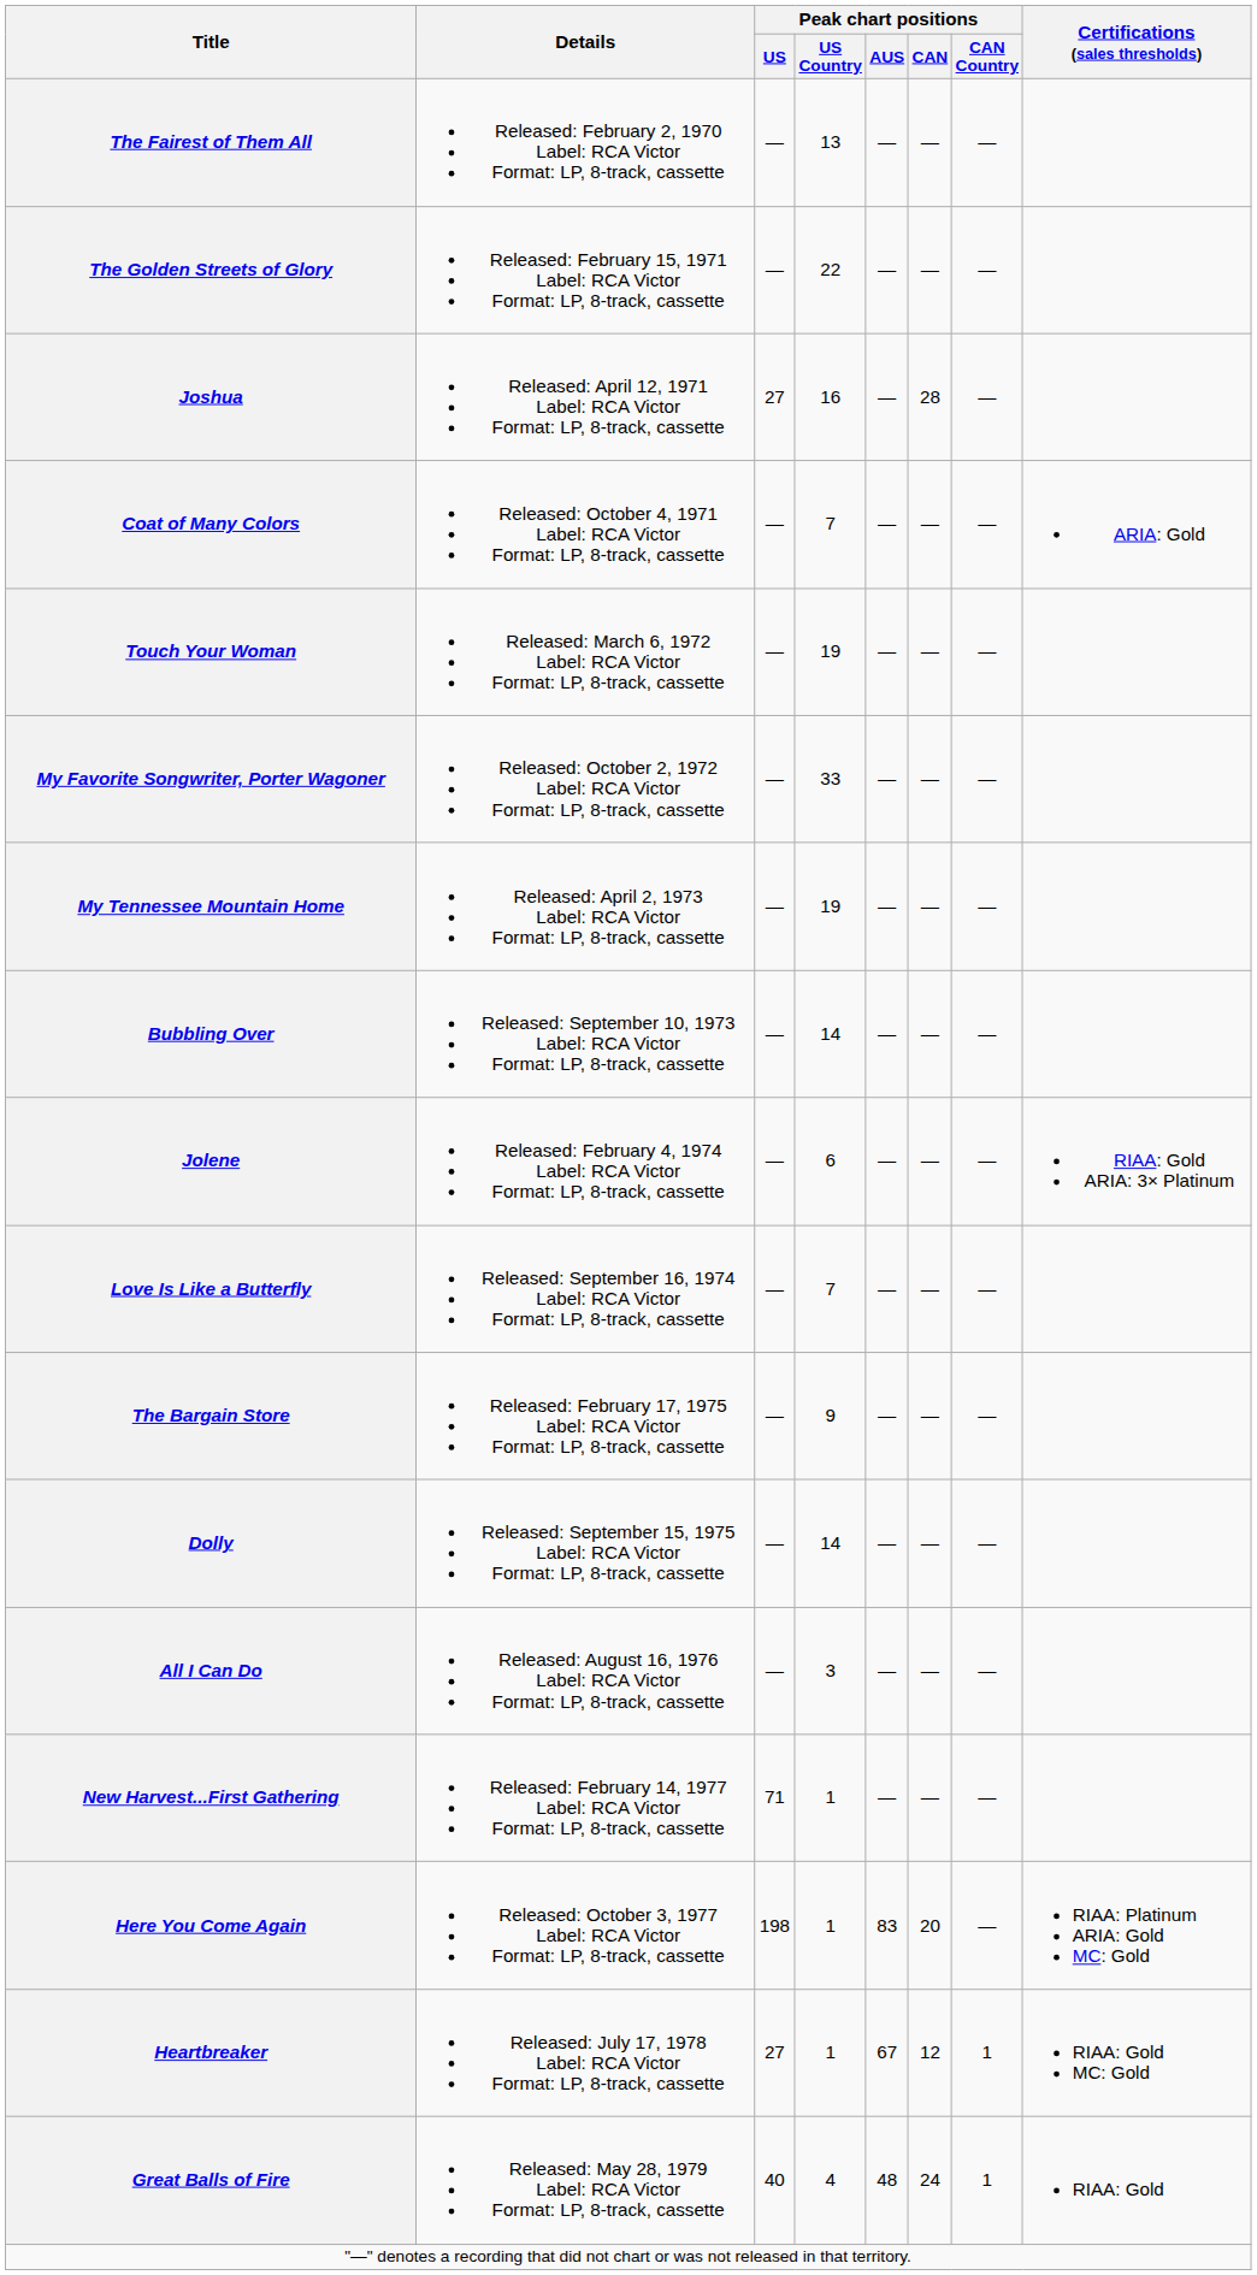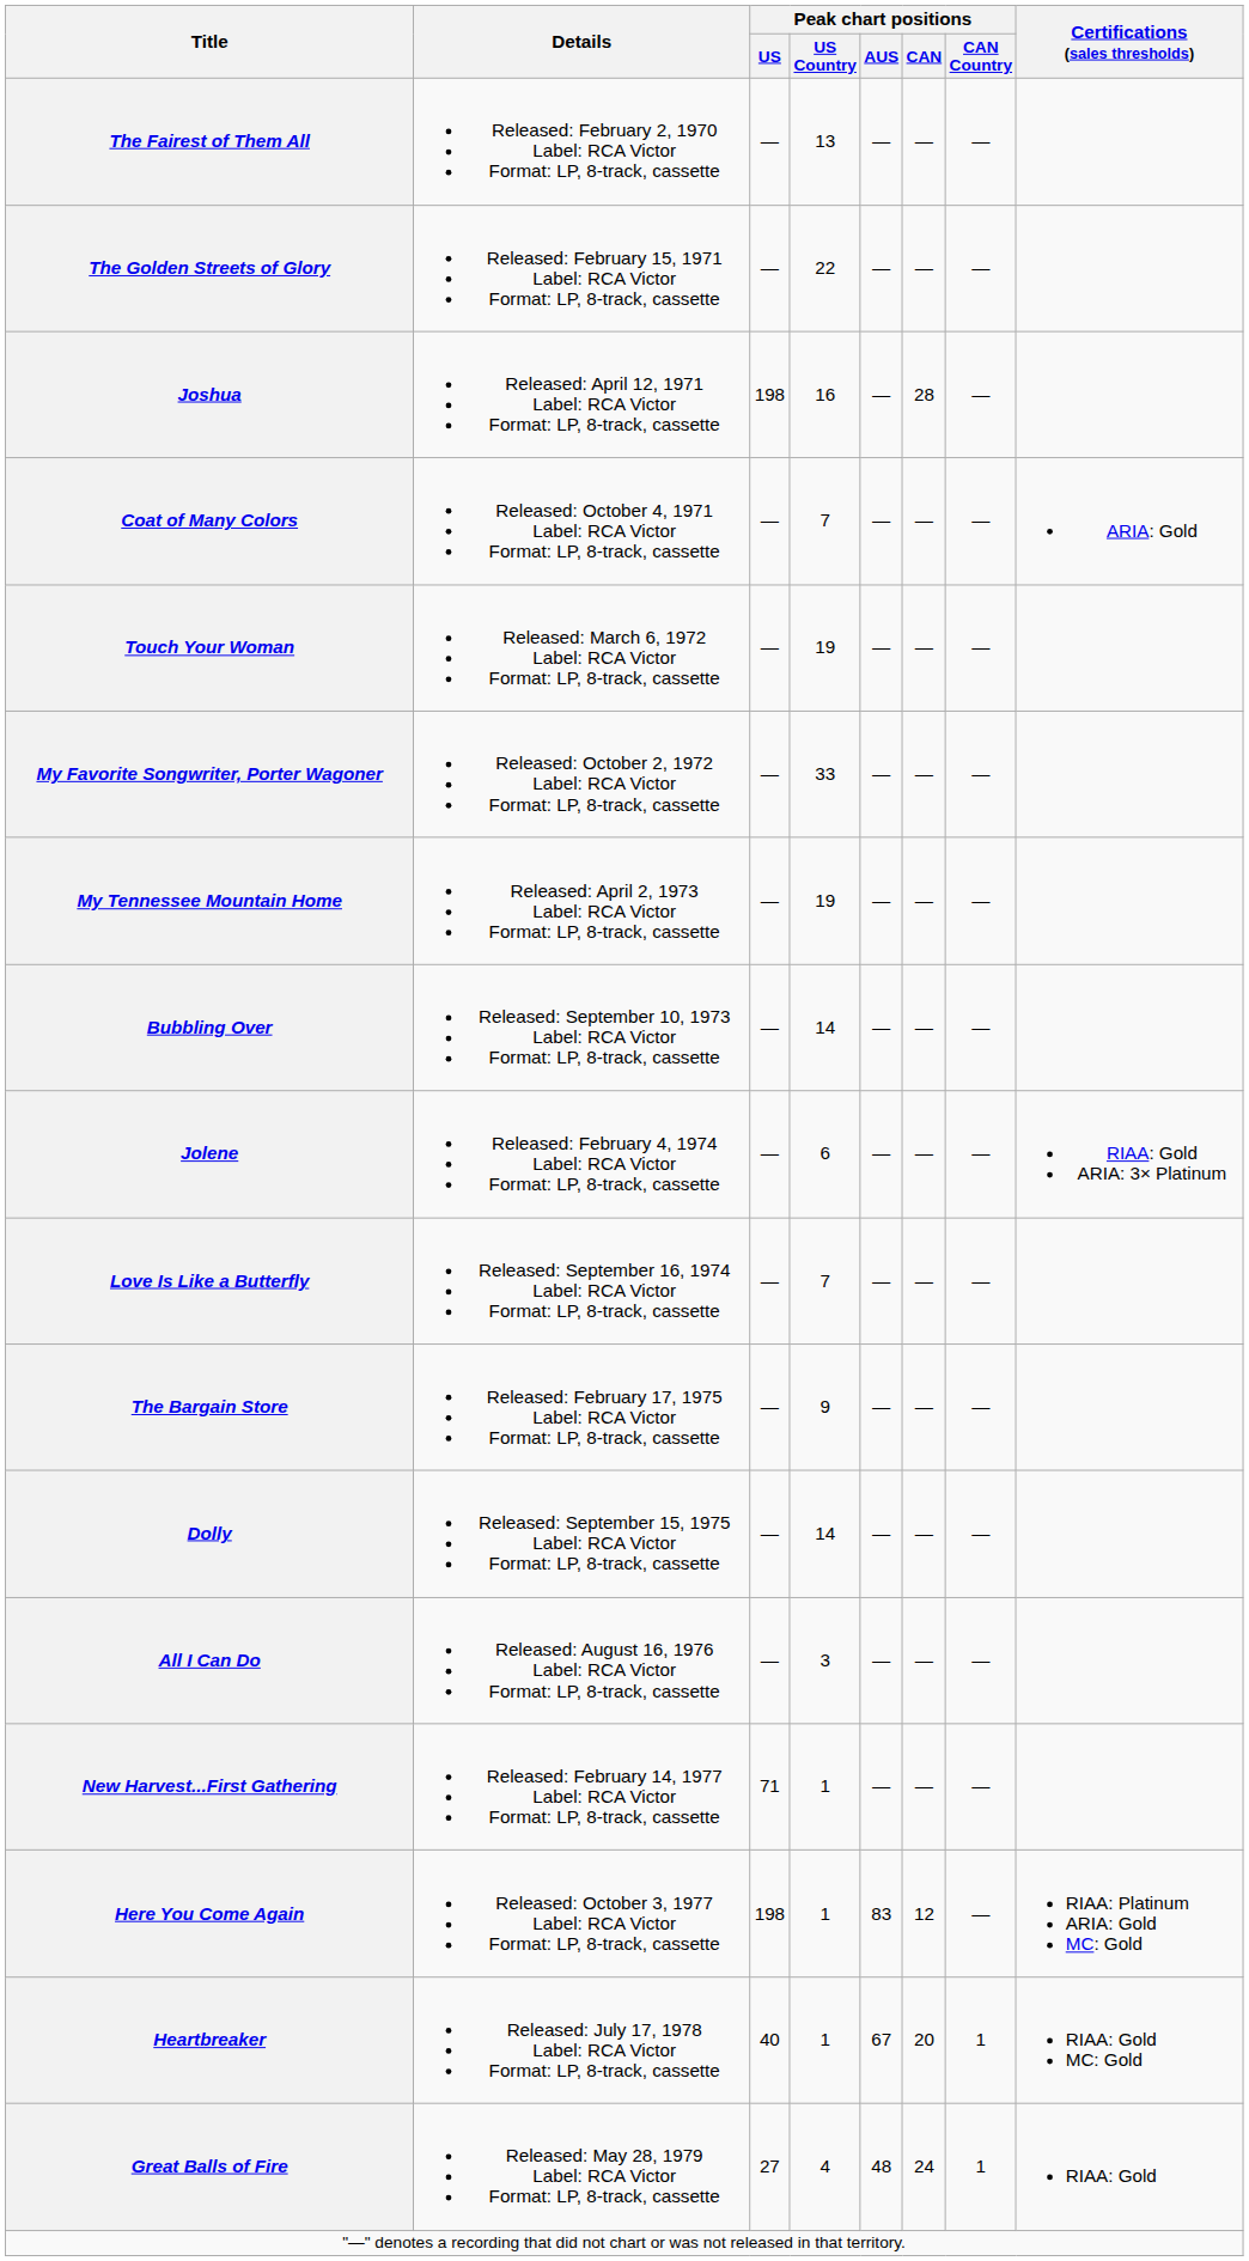Joshua | Peak chart positions / US: 27 -> 198
Here You Come Again | Peak chart positions / CAN: 20 -> 12
Heartbreaker | Peak chart positions / US: 27 -> 40
Heartbreaker | Peak chart positions / CAN: 12 -> 20
Great Balls of Fire | Peak chart positions / US: 40 -> 27
